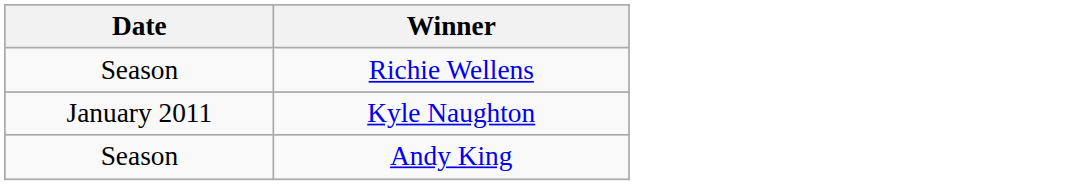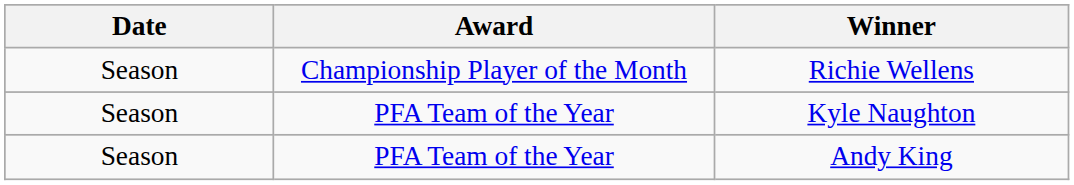+ column: Award | Championship Player of the Month | PFA Team of the Year | PFA Team of the Year
Kyle Naughton | Date: January 2011 -> Season
